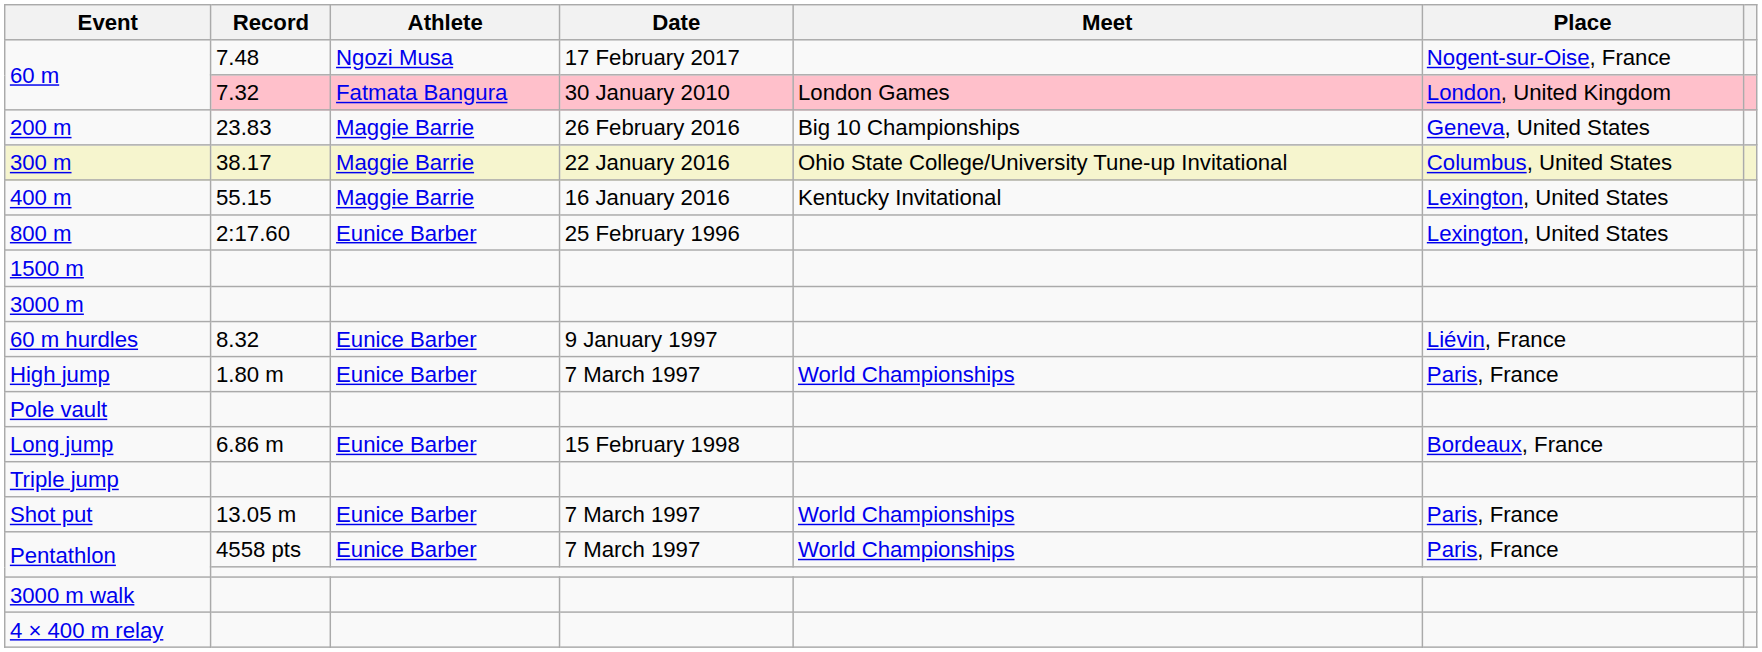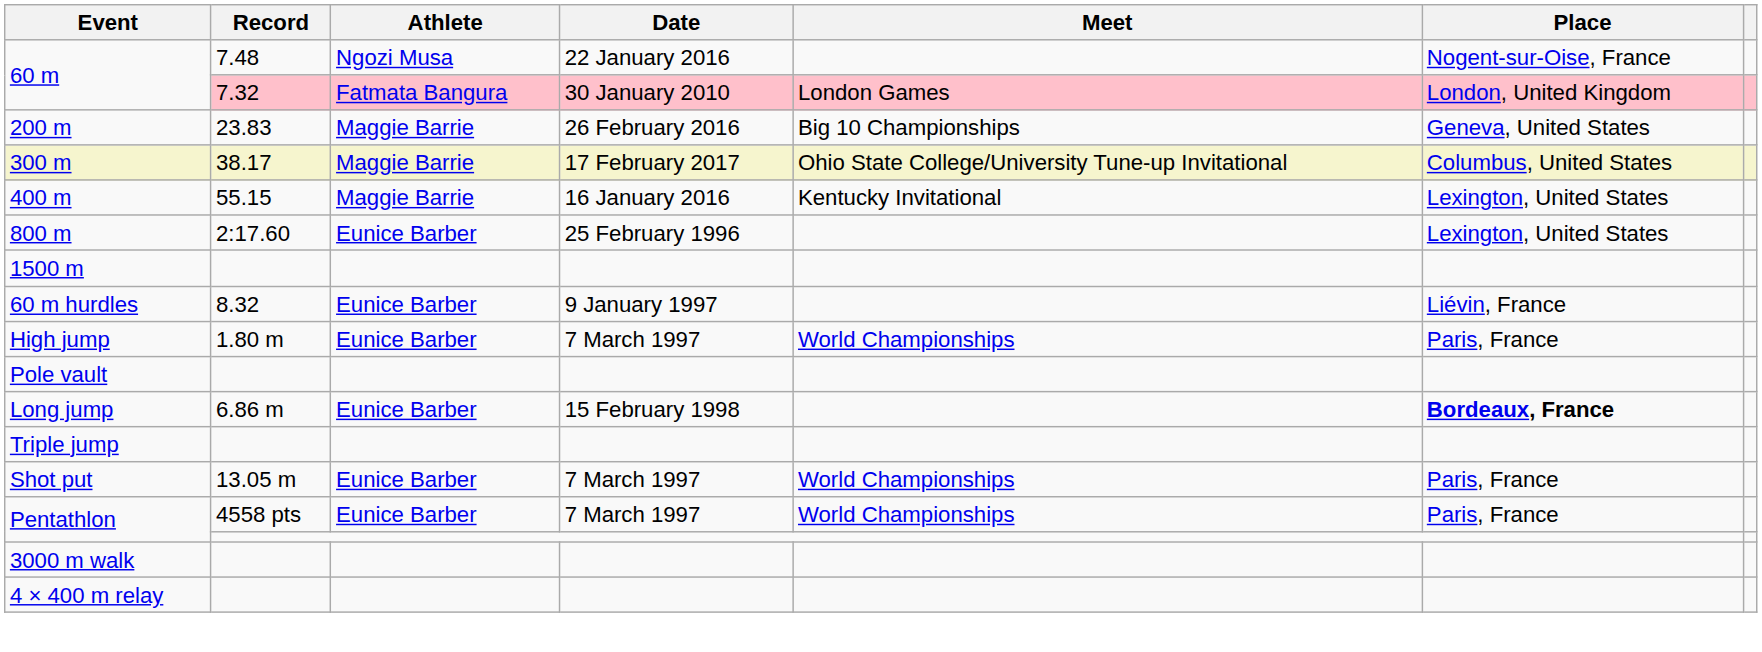60 m / 7.48 | Date: 17 February 2017 -> 22 January 2016
300 m | Date: 22 January 2016 -> 17 February 2017
- row: 3000 m
Long jump | Place: normal -> bold
